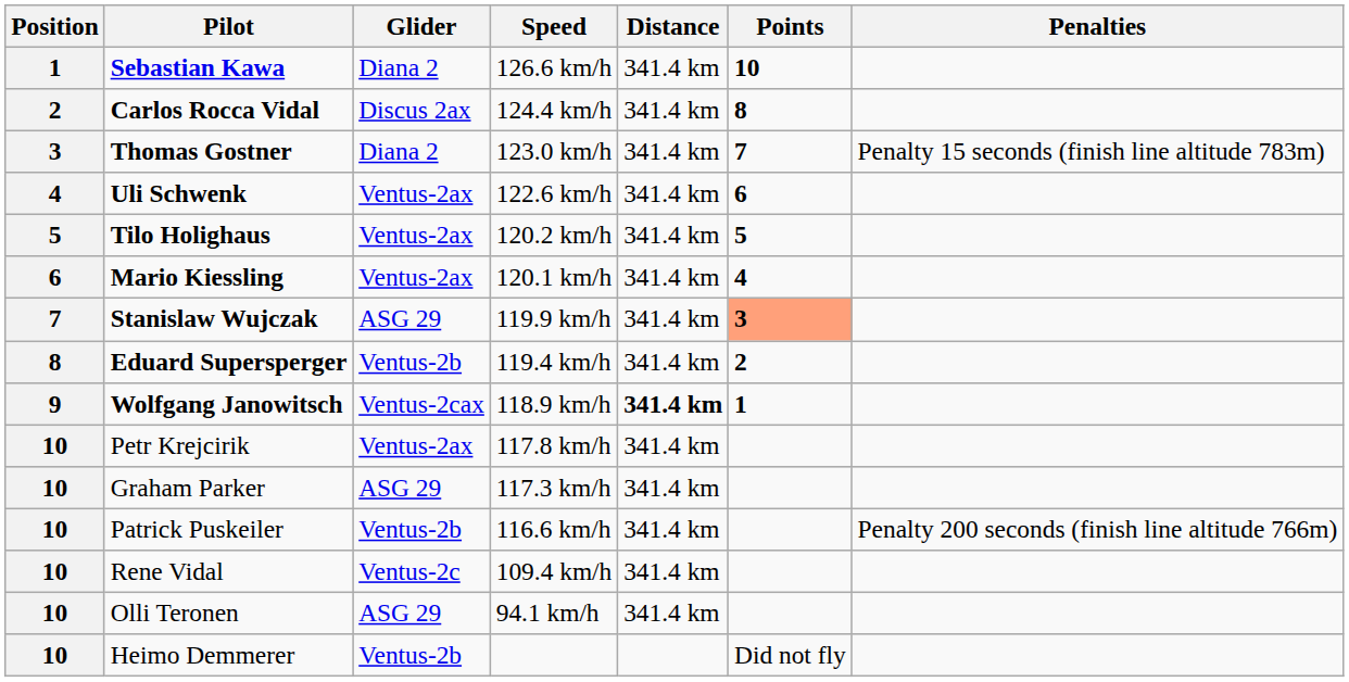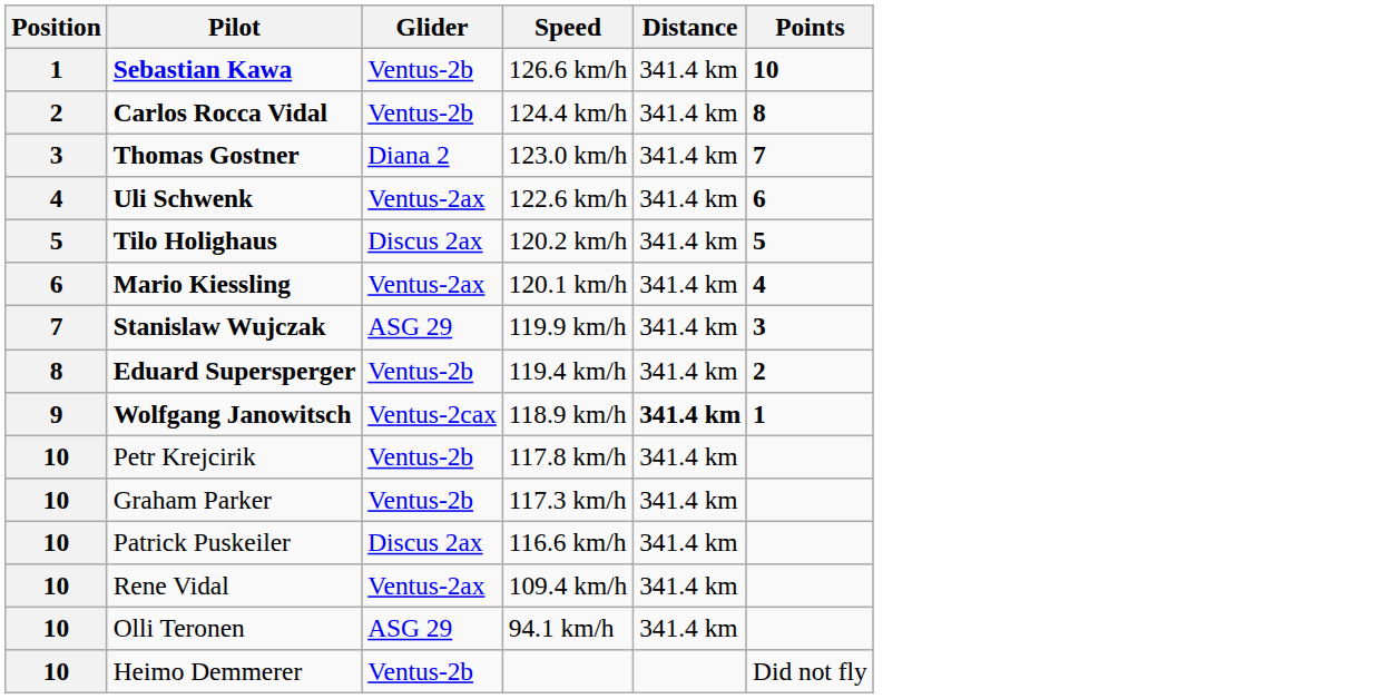- column: Penalties | Penalty 15 seconds (finish line altitude 783m) | Penalty 200 seconds (finish line altitude 766m)
Sebastian Kawa | Glider: Diana 2 -> Ventus-2b
Carlos Rocca Vidal | Glider: Discus 2ax -> Ventus-2b
Tilo Holighaus | Glider: Ventus-2ax -> Discus 2ax
Stanislaw Wujczak | Points: lightsalmon background -> no background
Petr Krejcirik | Glider: Ventus-2ax -> Ventus-2b
Graham Parker | Glider: ASG 29 -> Ventus-2b
Patrick Puskeiler | Glider: Ventus-2b -> Discus 2ax
Rene Vidal | Glider: Ventus-2c -> Ventus-2ax
